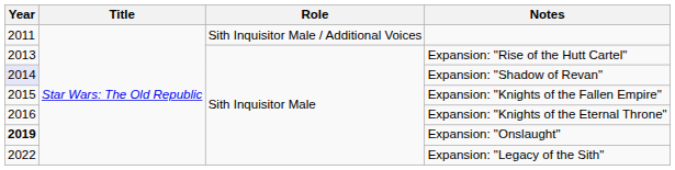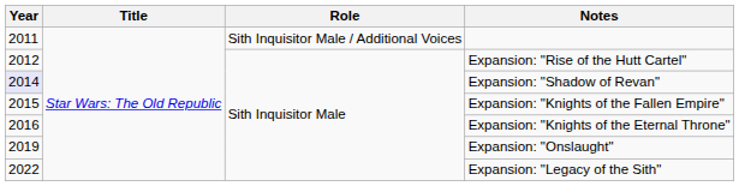Expansion: "Rise of the Hutt Cartel" | Year: 2013 -> 2012
Expansion: "Onslaught" | Year: bold -> normal
